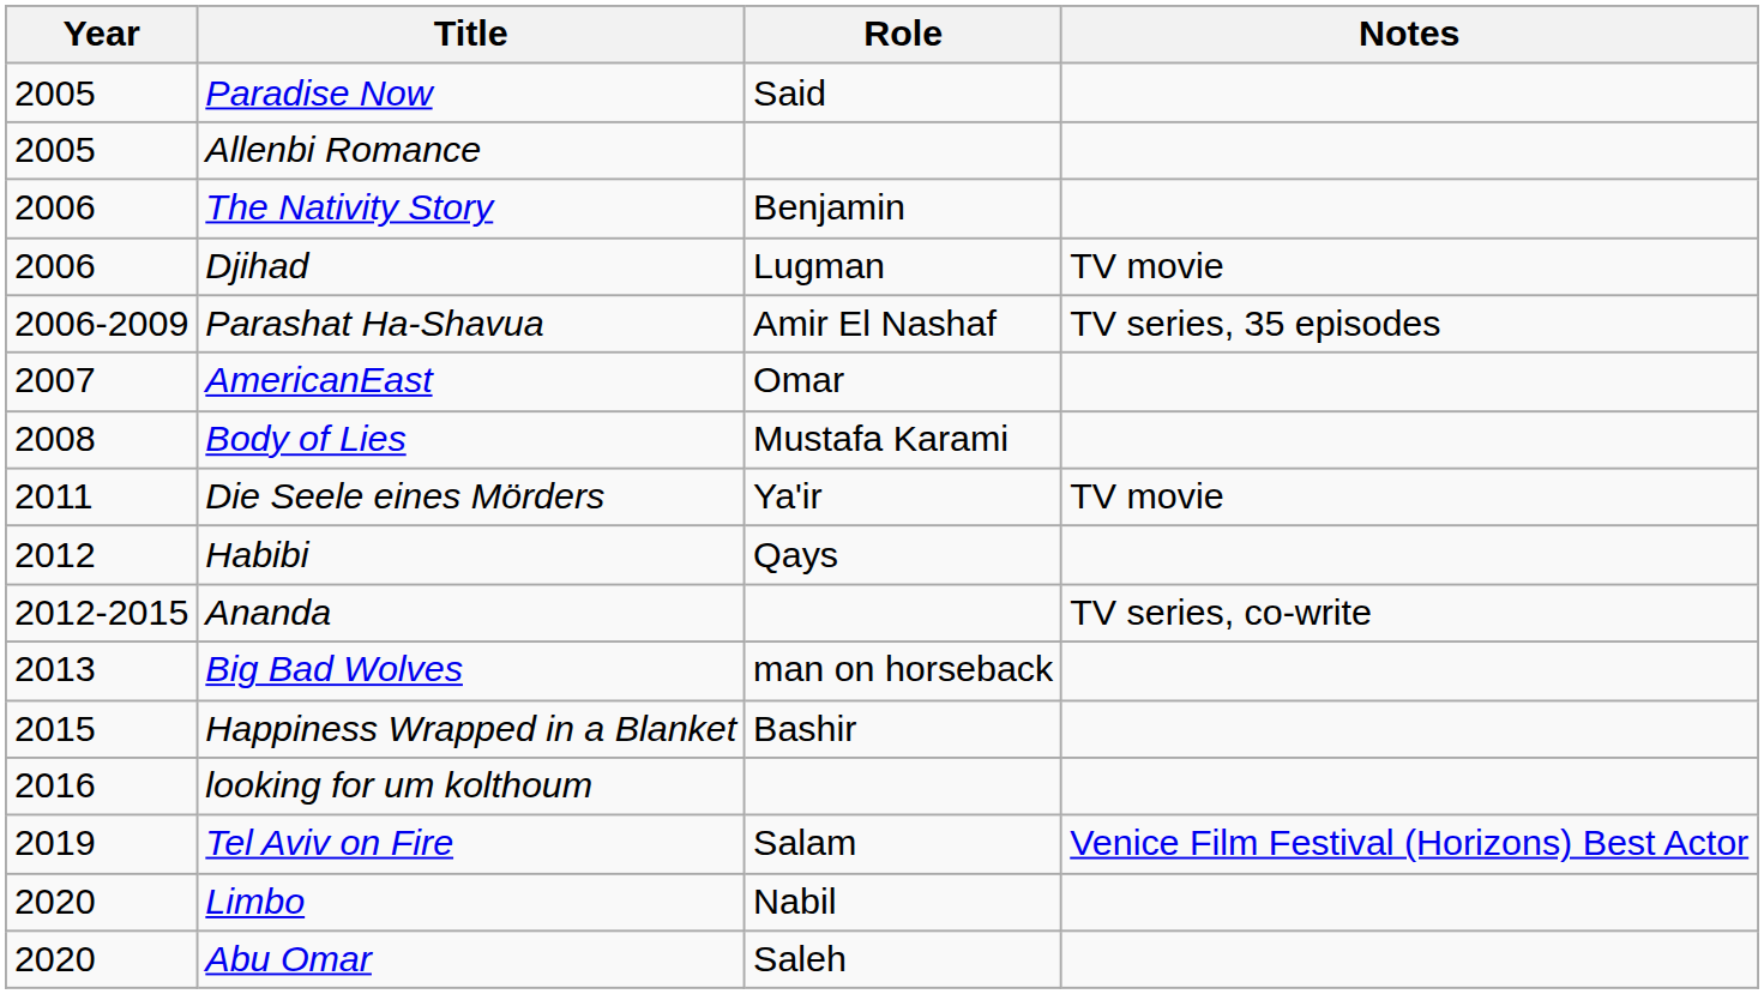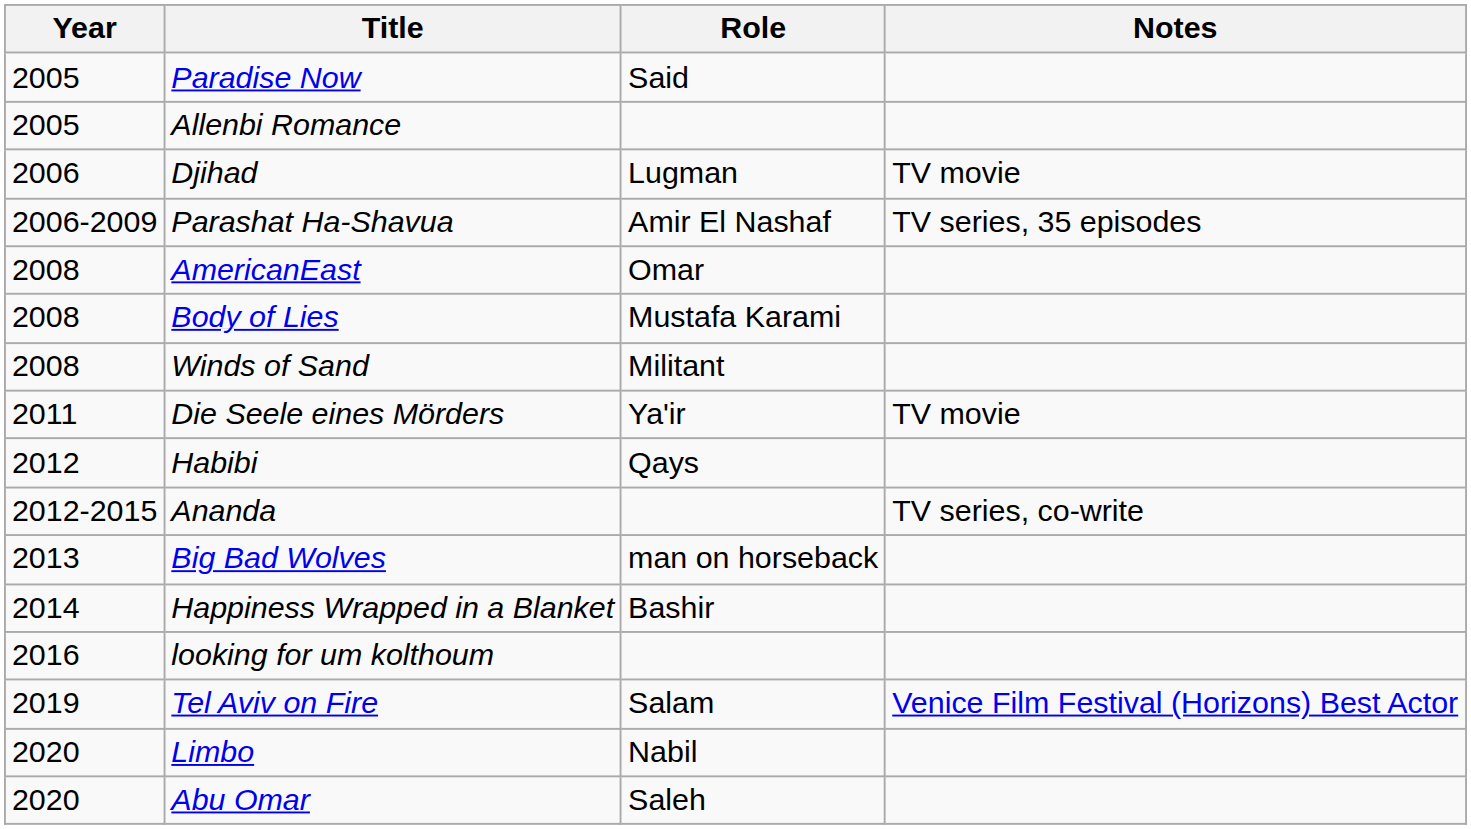- row: 2006 | The Nativity Story | Benjamin
AmericanEast | Year: 2007 -> 2008
+ row: 2008 | Winds of Sand | Militant
Happiness Wrapped in a Blanket | Year: 2015 -> 2014
